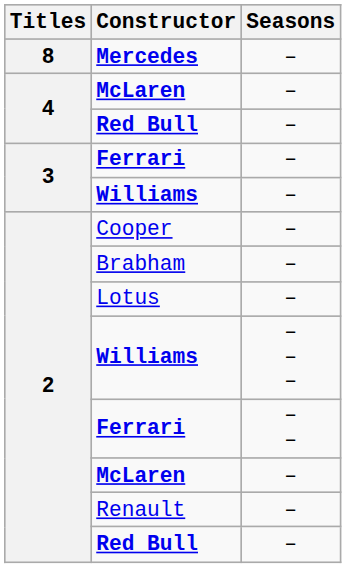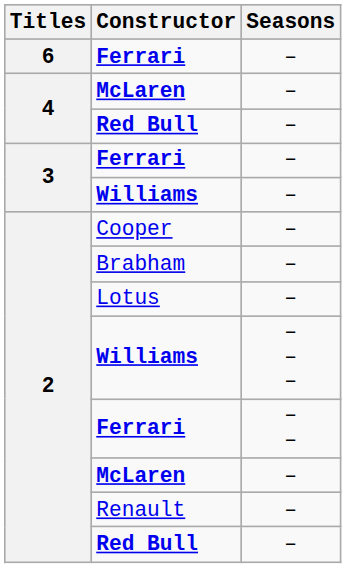- row: 8 | Mercedes | –
+ row: 6 | Ferrari | –
